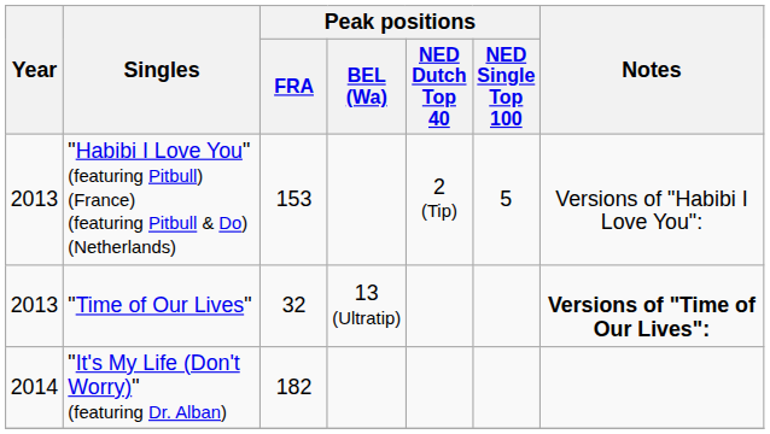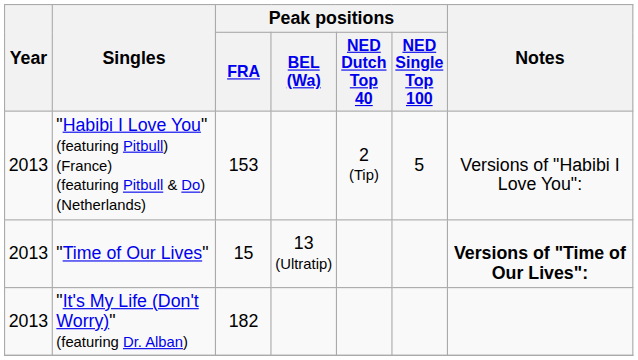"Time of Our Lives" | Peak positions / FRA: 32 -> 15
"It's My Life (Don't Worry)" (featuring Dr. Alban) | Year: 2014 -> 2013
